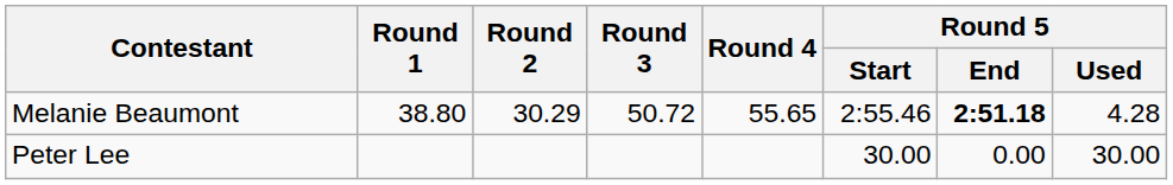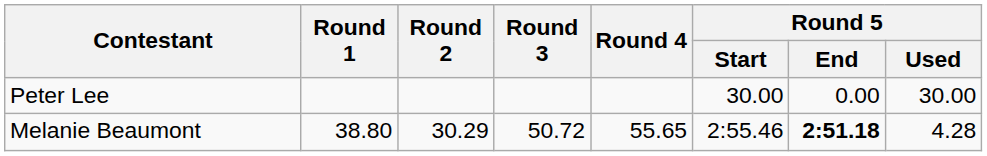rows swapped: Melanie Beaumont <-> Peter Lee
